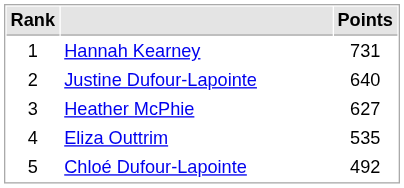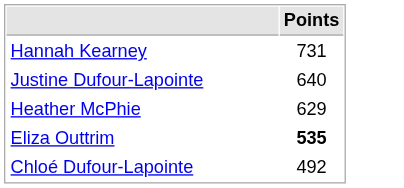- column: Rank | 1 | 2 | 3 | 4 | 5
Heather McPhie | Points: 627 -> 629
Eliza Outtrim | Points: normal -> bold
